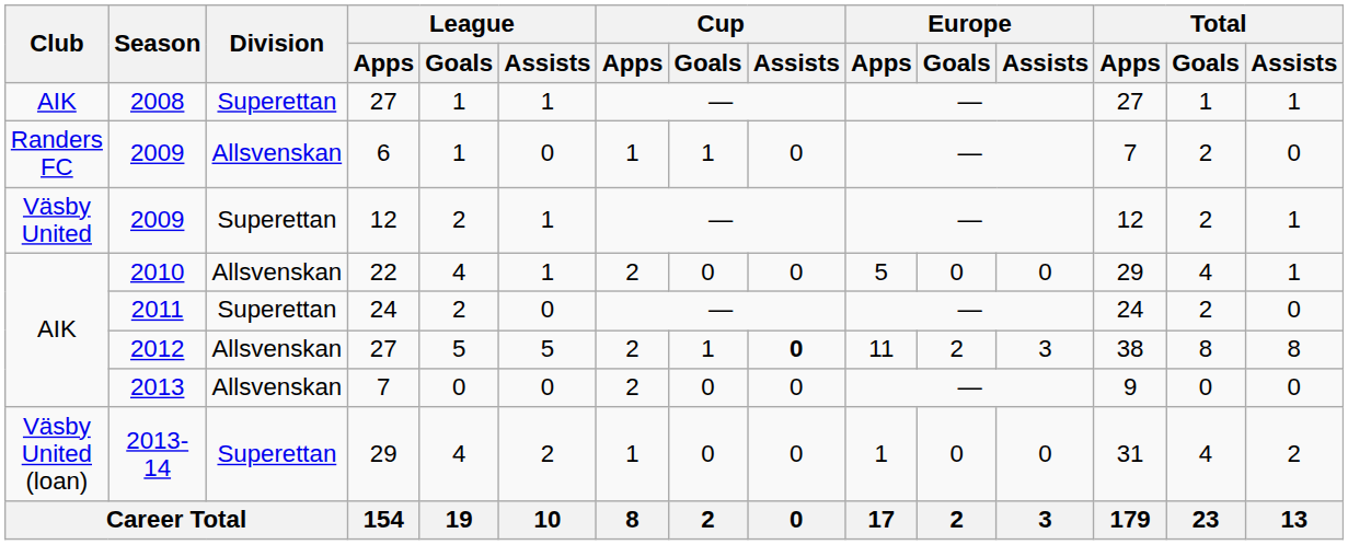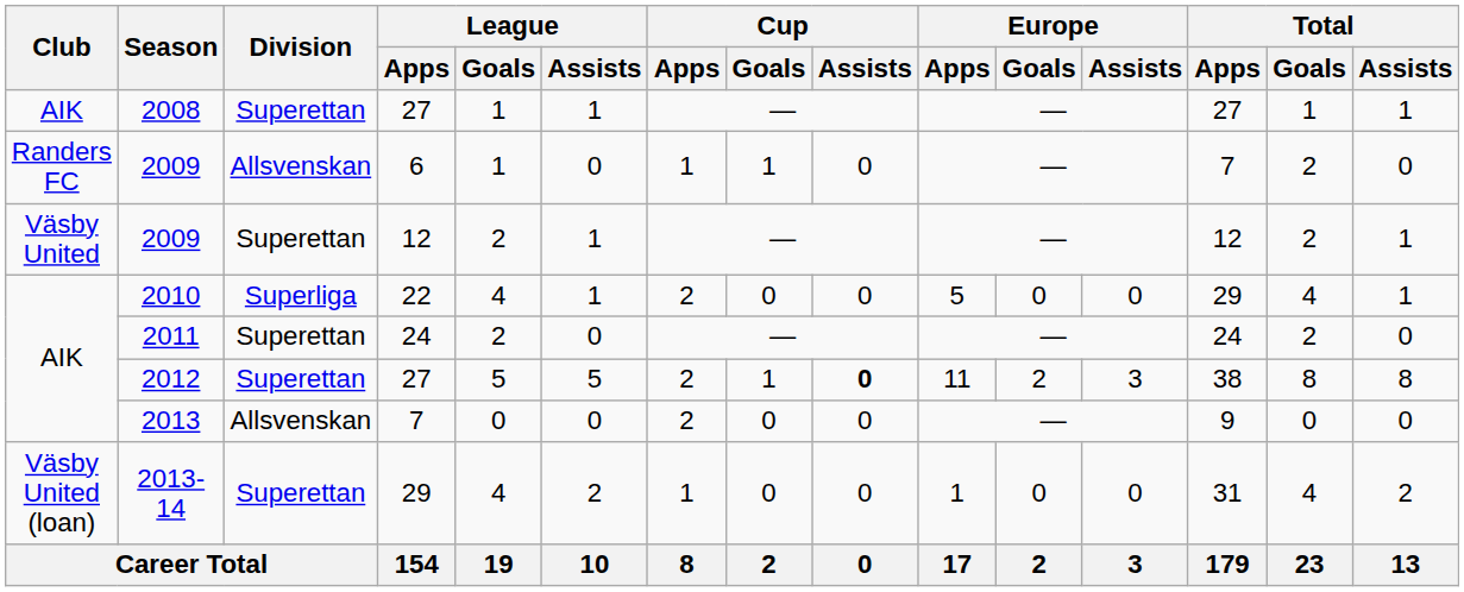2010 | Division: Allsvenskan -> Superliga
2012 | Division: Allsvenskan -> Superettan
